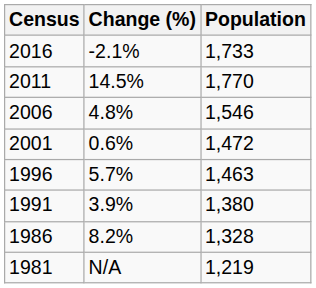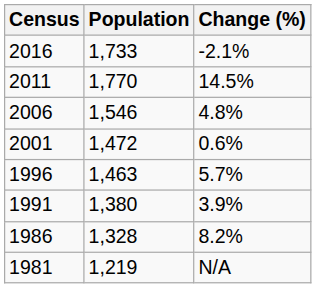columns swapped: Population <-> Change (%)
